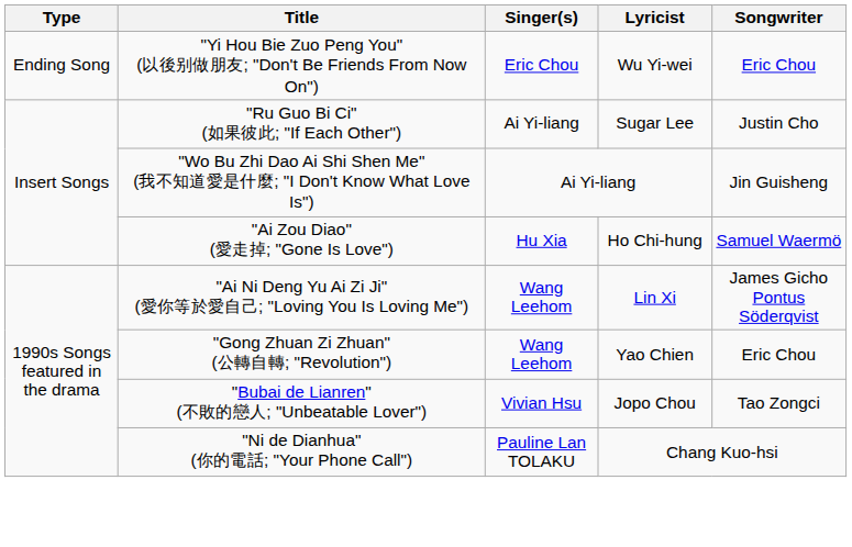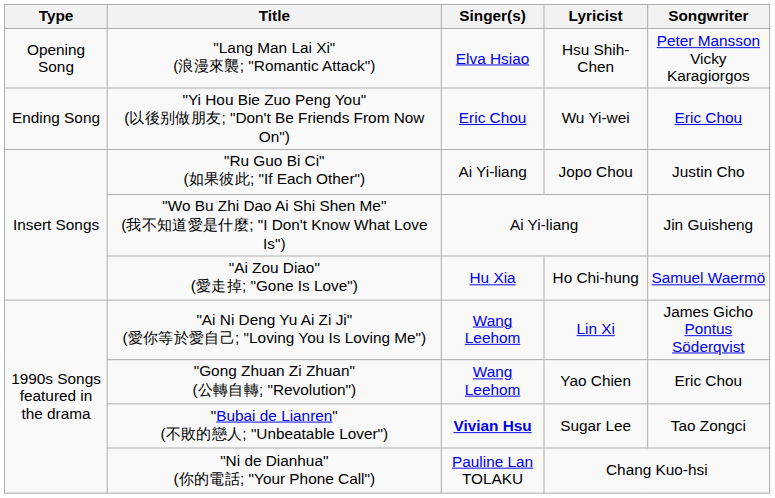+ row: Opening Song | "Lang Man Lai Xi" (浪漫來襲; "Romantic Attack") | Elva Hsiao | Hsu Shih-Chen | Peter Mansson Vicky Karagiorgos
"Ru Guo Bi Ci" (如果彼此; "If Each Other") | Lyricist: Sugar Lee -> Jopo Chou
"Bubai de Lianren" (不敗的戀人; "Unbeatable Lover") | Singer(s): normal -> bold
"Bubai de Lianren" (不敗的戀人; "Unbeatable Lover") | Lyricist: Jopo Chou -> Sugar Lee
